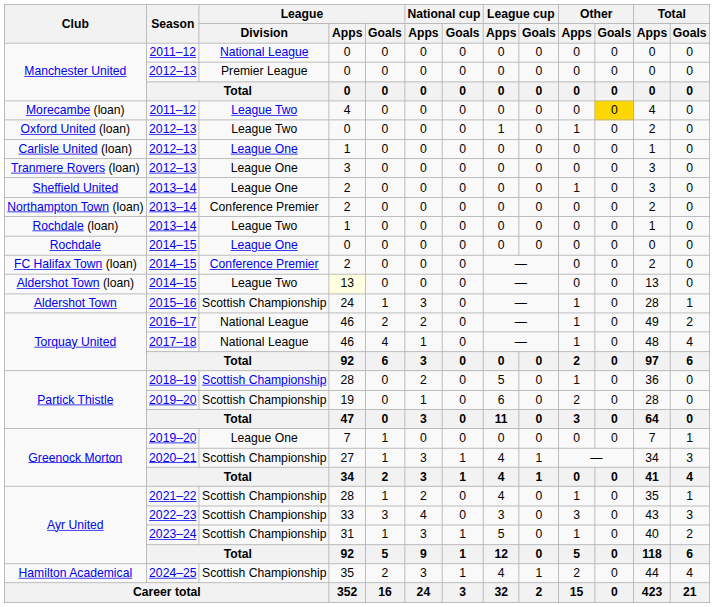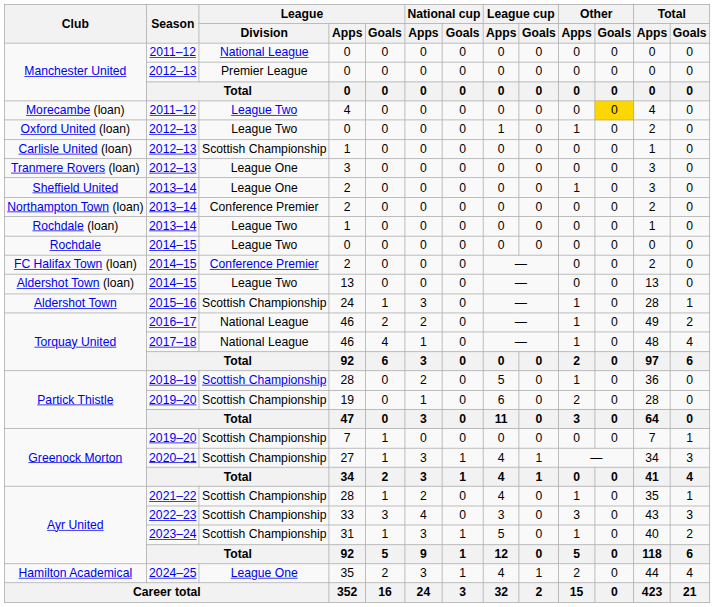Carlisle United (loan) | League / Division: League One -> Scottish Championship
Rochdale | League / Division: League One -> League Two
Aldershot Town (loan) | League / Apps: lightyellow background -> no background
Greenock Morton / 2019–20 | League / Division: League One -> Scottish Championship
Hamilton Academical | League / Division: Scottish Championship -> League One
